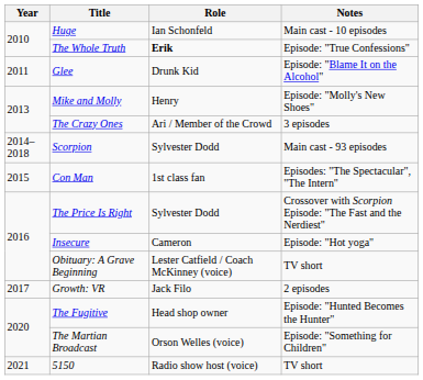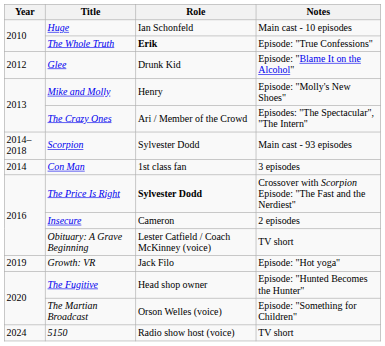Glee | Year: 2011 -> 2012
The Crazy Ones | Notes: 3 episodes -> Episodes: "The Spectacular", "The Intern"
Con Man | Year: 2015 -> 2014
Con Man | Notes: Episodes: "The Spectacular", "The Intern" -> 3 episodes
The Price Is Right | Role: normal -> bold
Insecure | Notes: Episode: "Hot yoga" -> 2 episodes
Growth: VR | Year: 2017 -> 2019
Growth: VR | Notes: 2 episodes -> Episode: "Hot yoga"
5150 | Year: 2021 -> 2024
